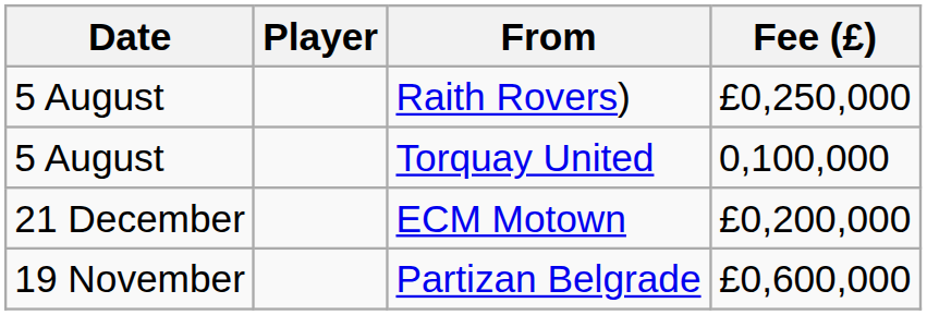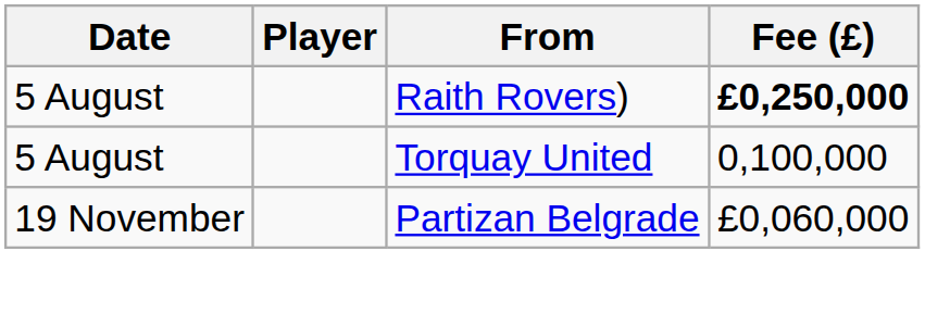Raith Rovers) | Fee (£): normal -> bold
- row: 21 December | ECM Motown | £0,200,000
Partizan Belgrade | Fee (£): £0,600,000 -> £0,060,000
